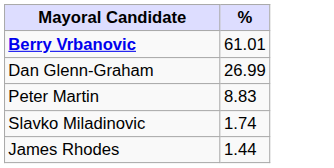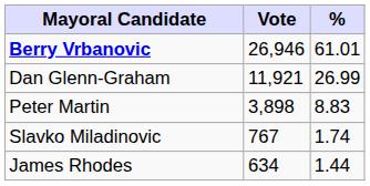+ column: Vote | 26,946 | 11,921 | 3,898 | 767 | 634
